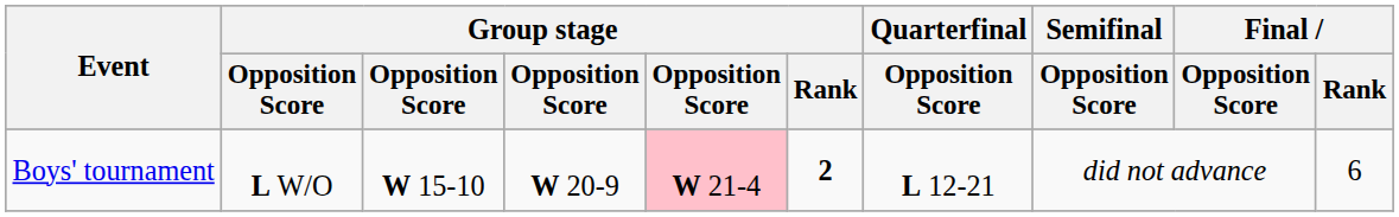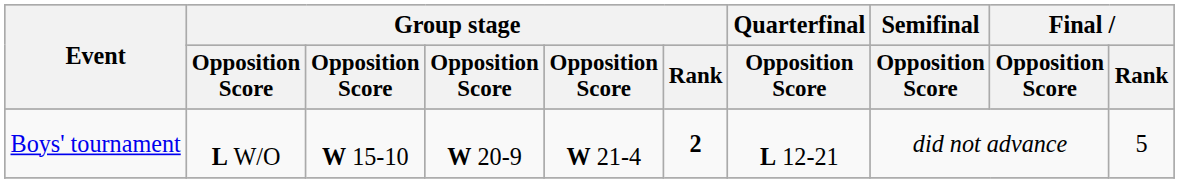Boys' tournament | column 5: pink background -> no background
Boys' tournament | Final / Rank: 6 -> 5
